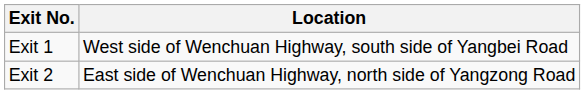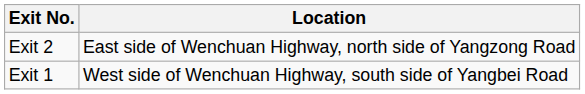rows swapped: Exit 1 <-> Exit 2
